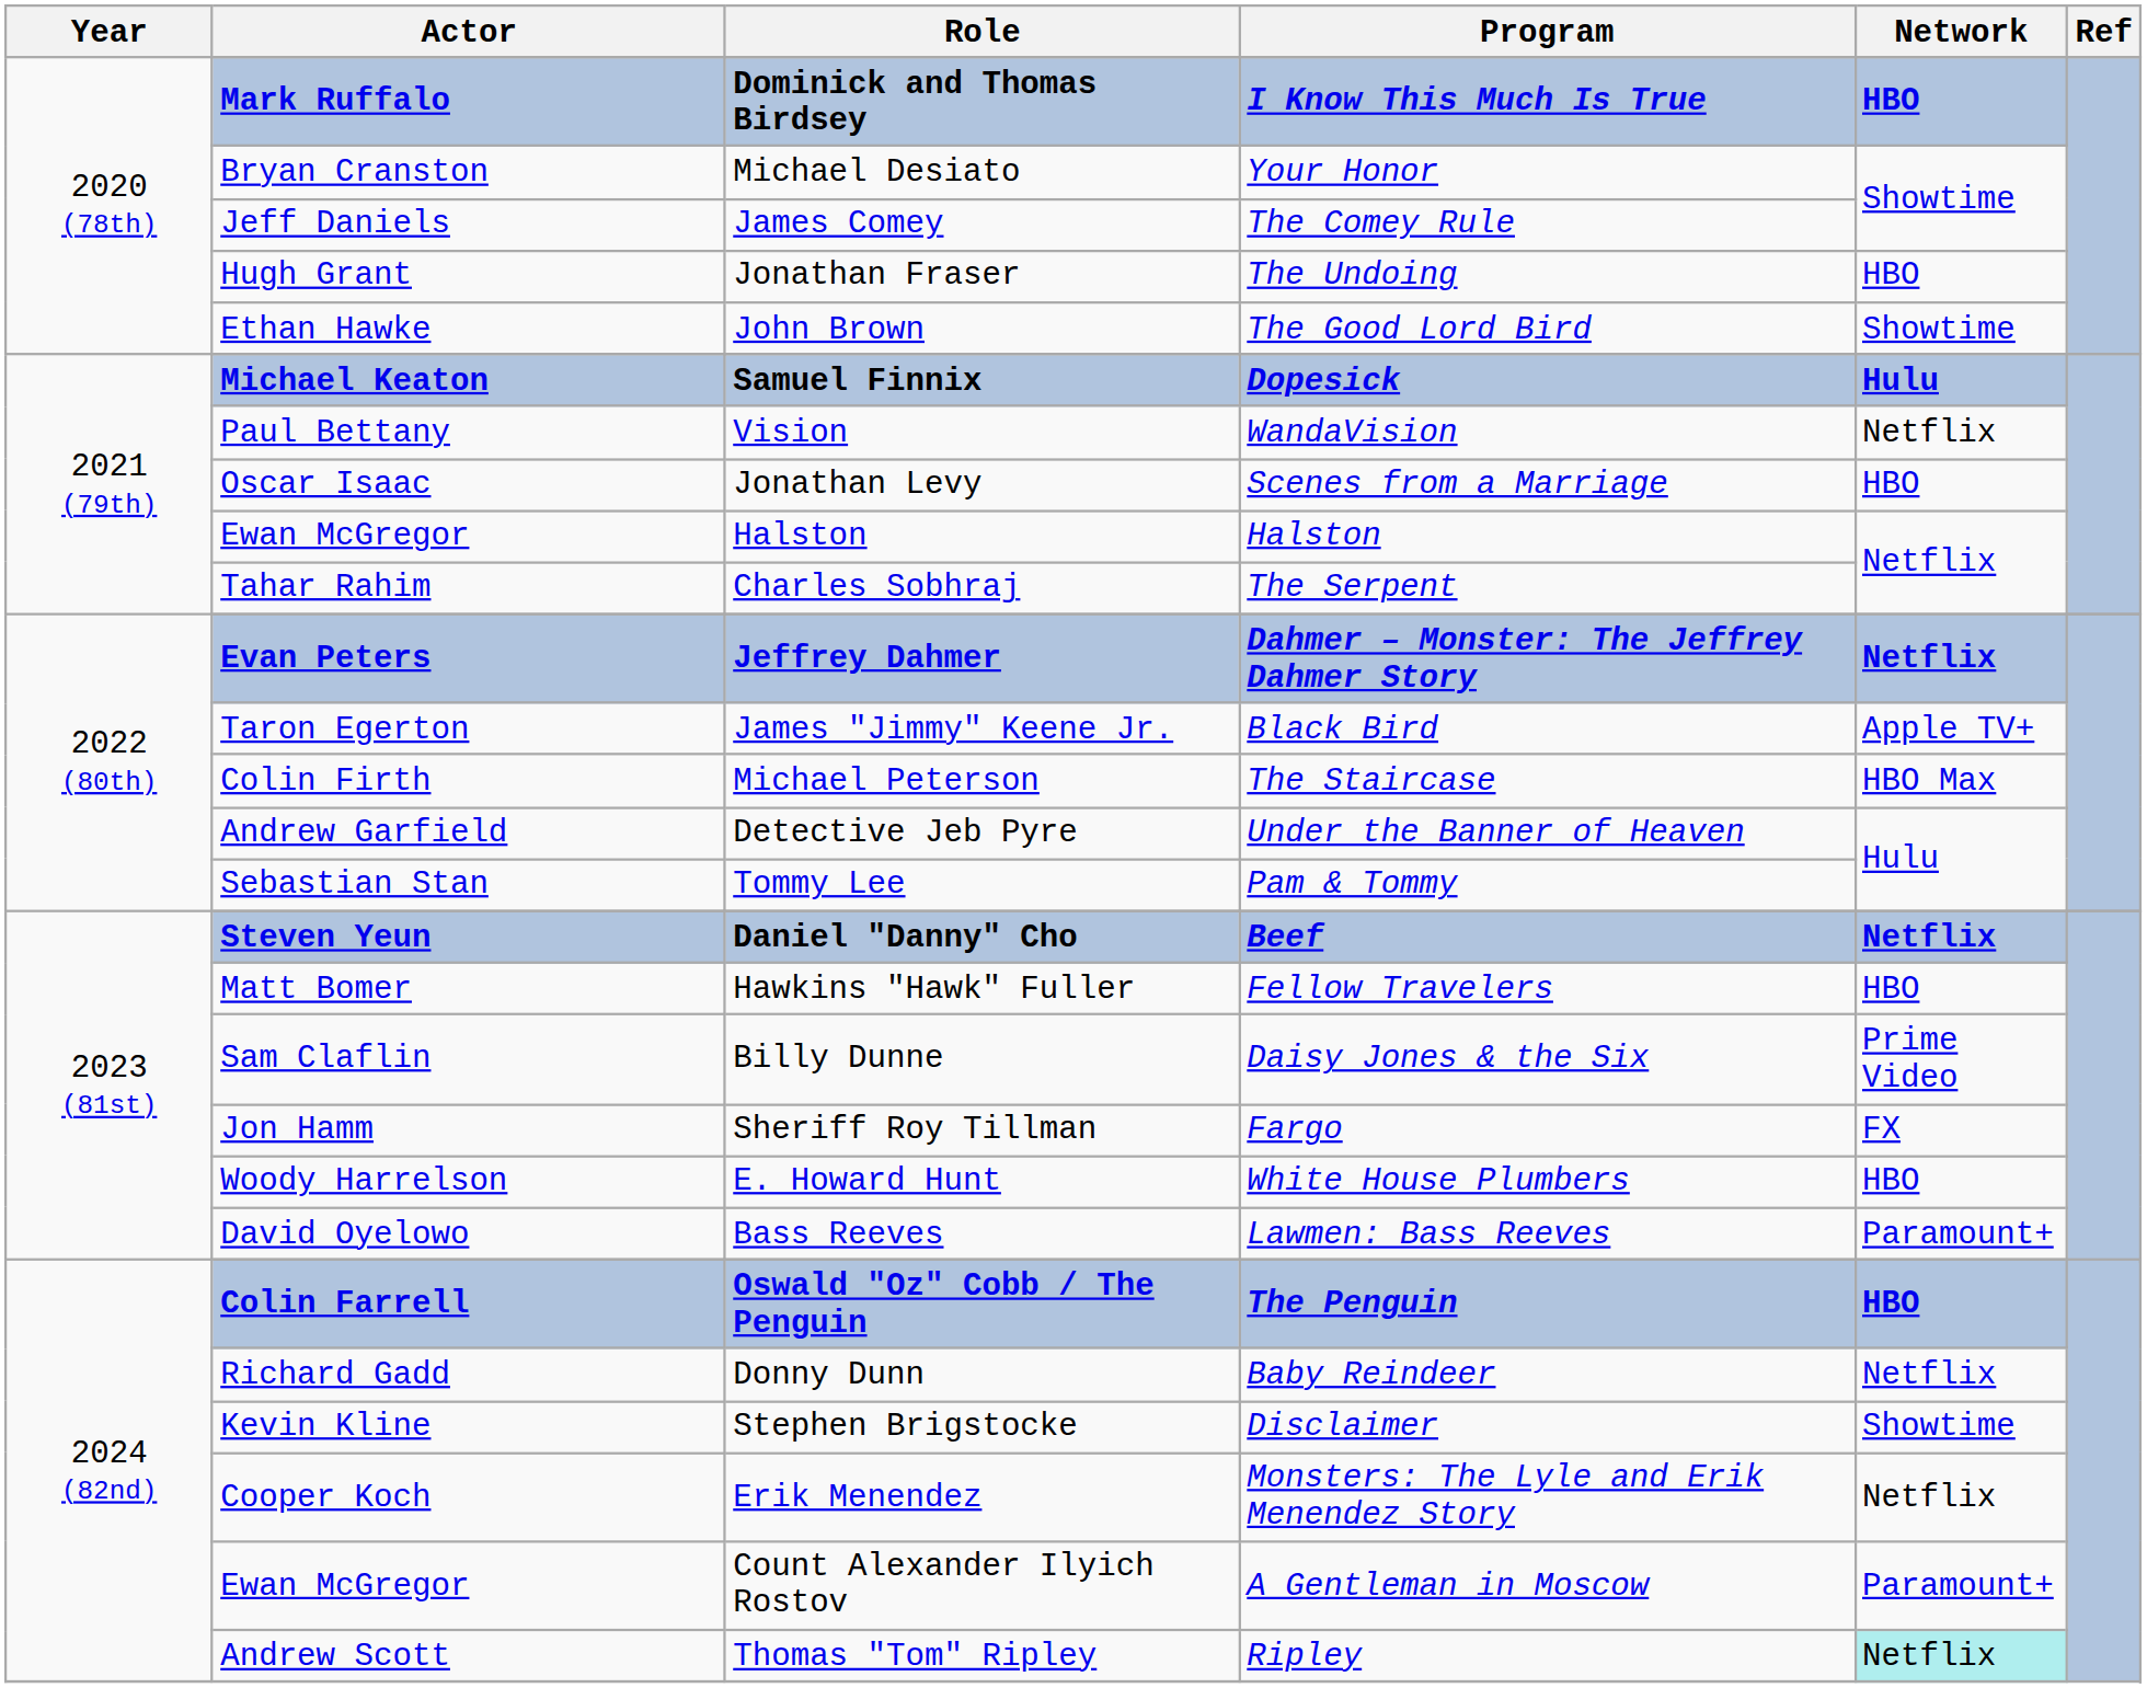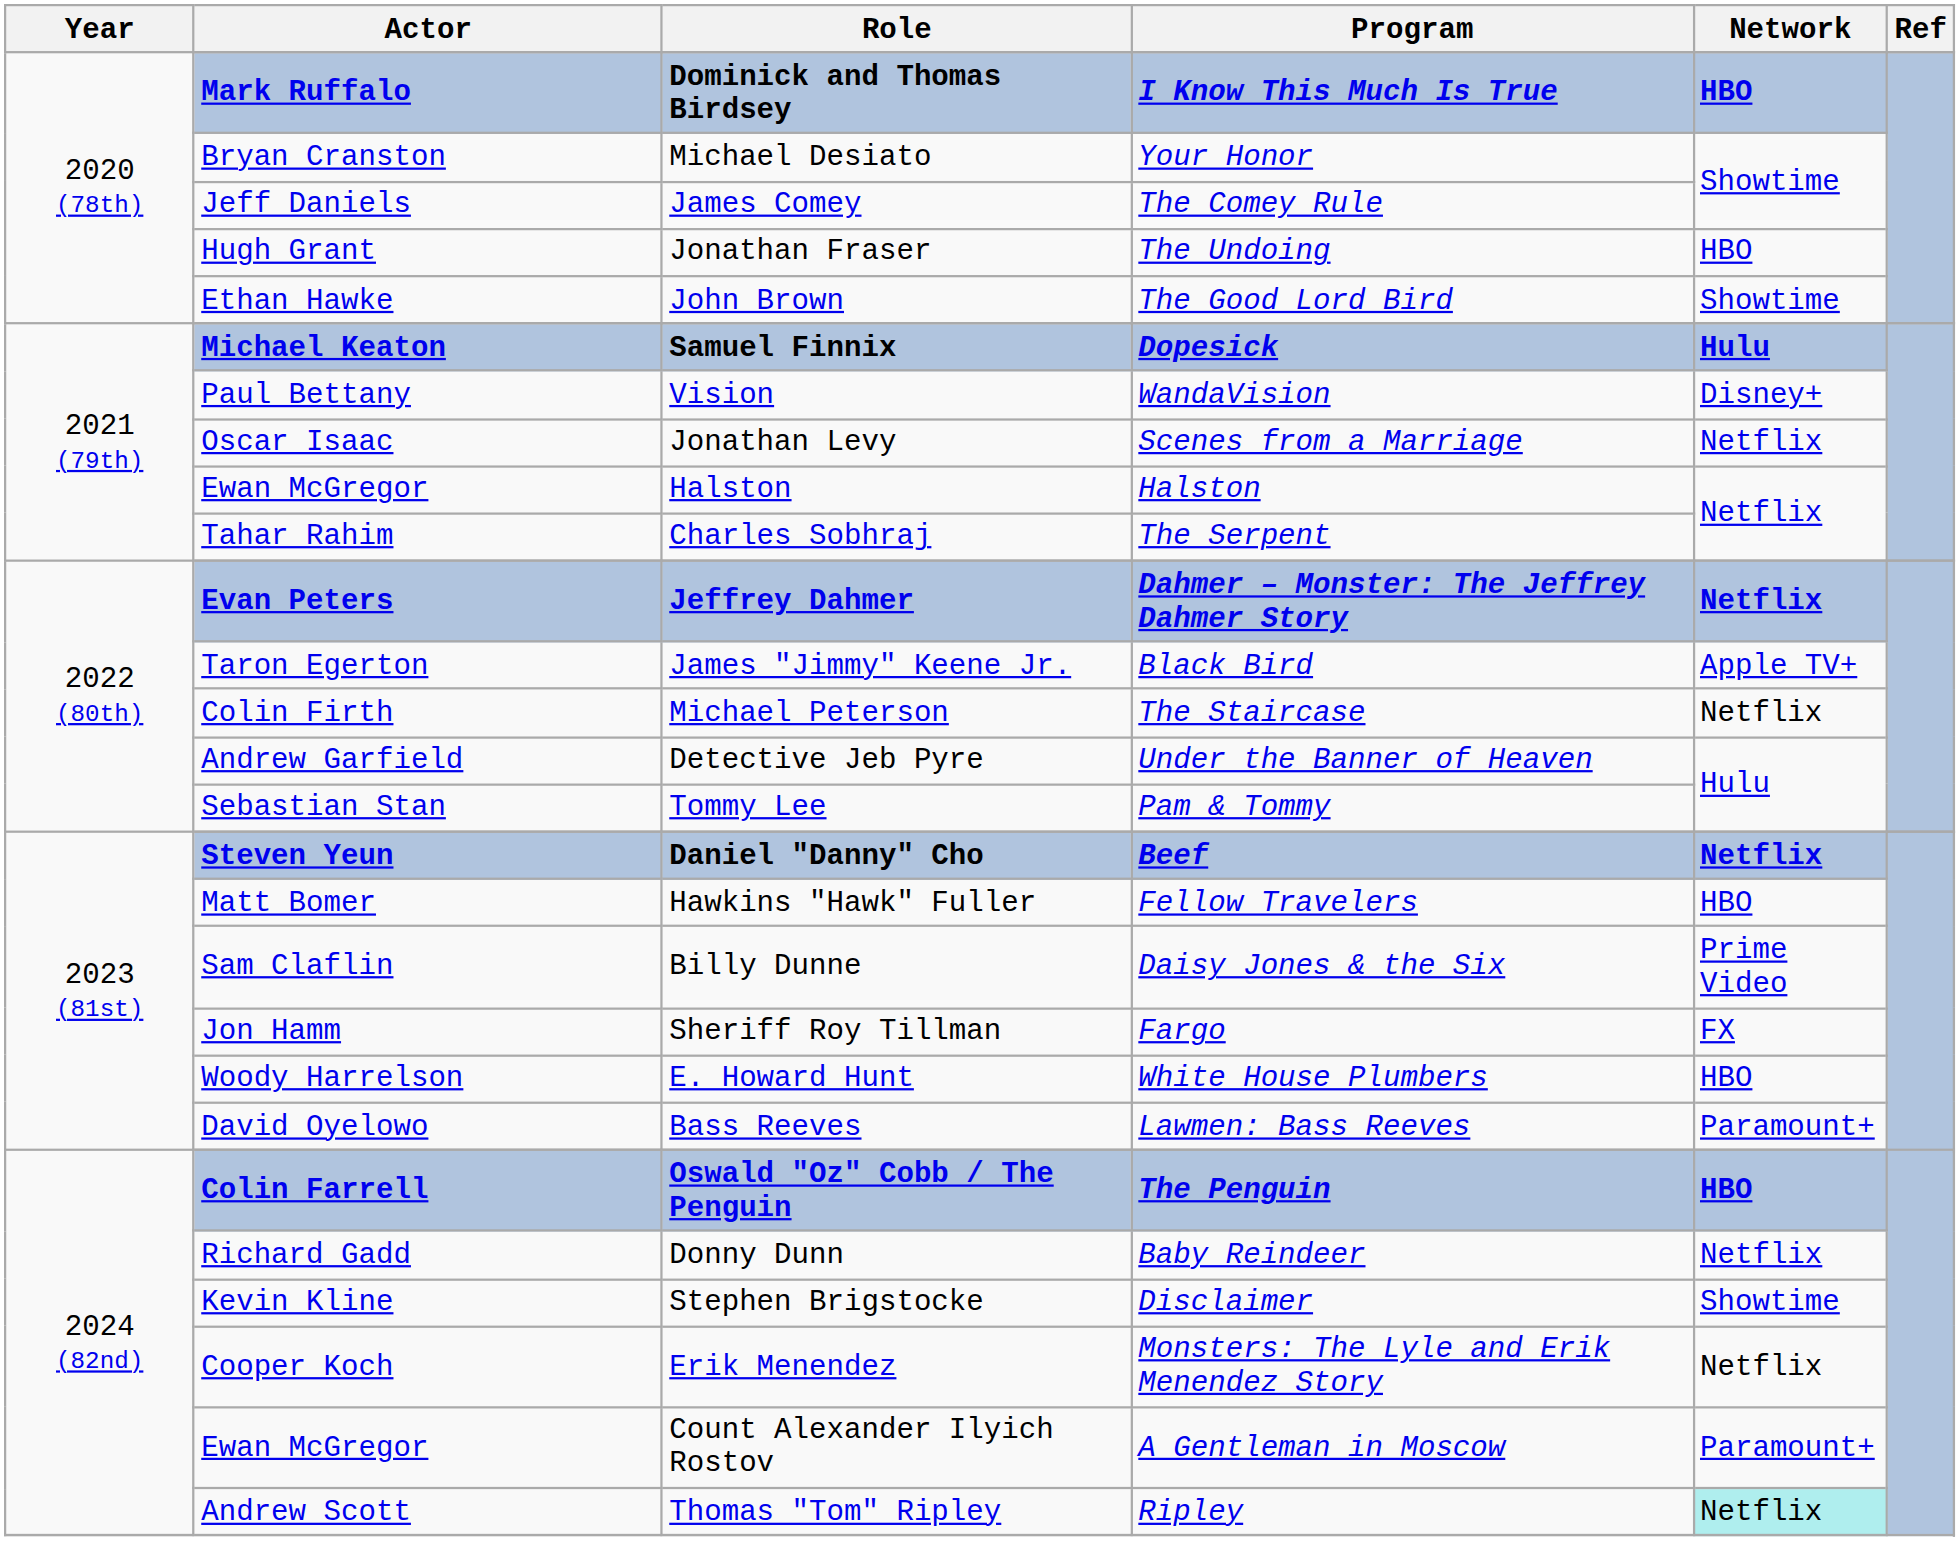Vision | Network: Netflix -> Disney+
Jonathan Levy | Network: HBO -> Netflix
Michael Peterson | Network: HBO Max -> Netflix
